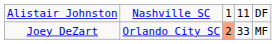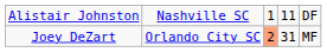Joey DeZart | column 4: 33 -> 31
